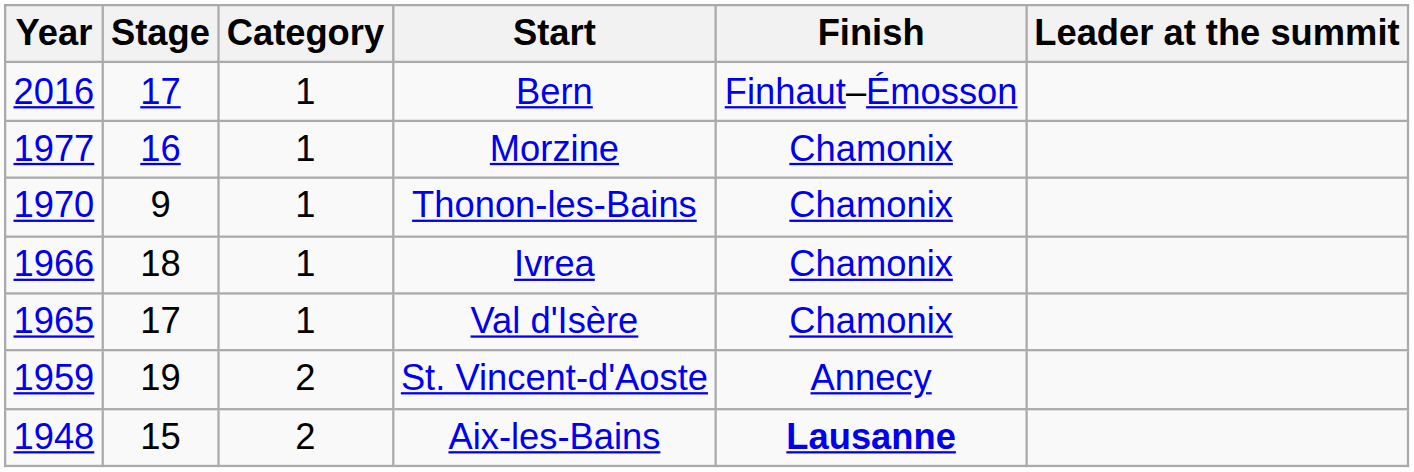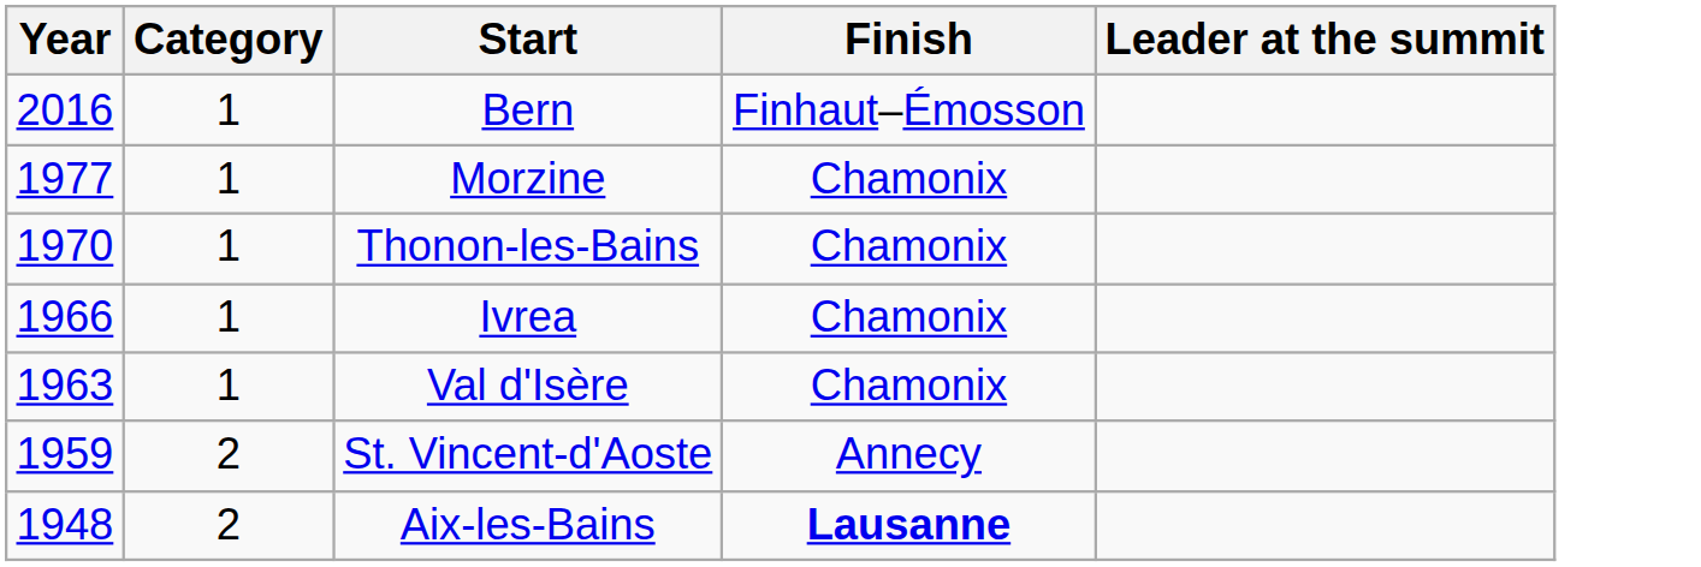- column: Stage | 17 | 16 | 9 | 18 | 17 | 19 | 15
Val d'Isère | Year: 1965 -> 1963
